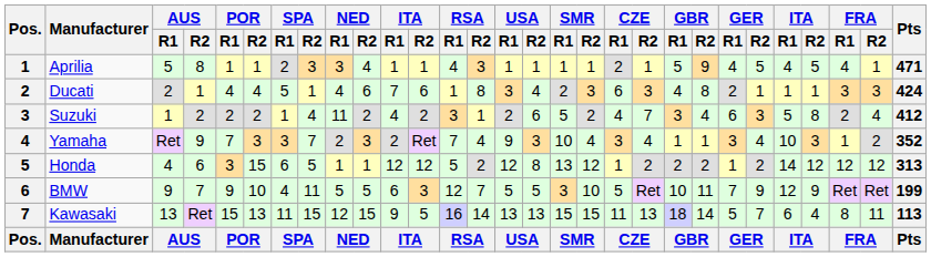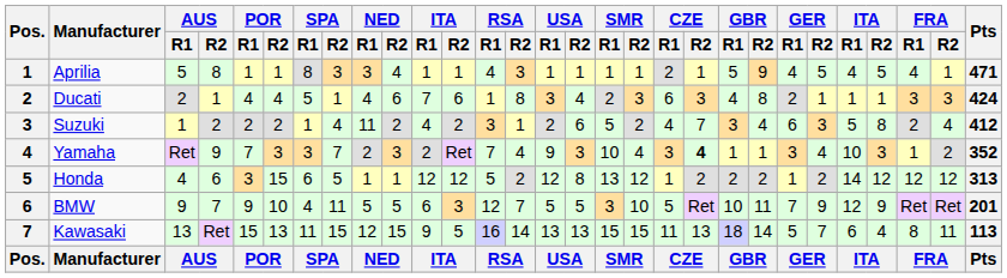Aprilia | SPA / R1: 2 -> 8
Yamaha | CZE / R2: normal -> bold
BMW | Pts: 199 -> 201
